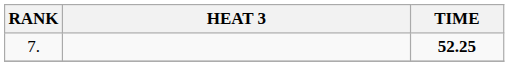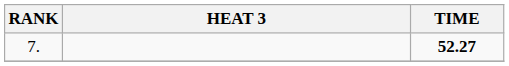7. | TIME: 52.25 -> 52.27
